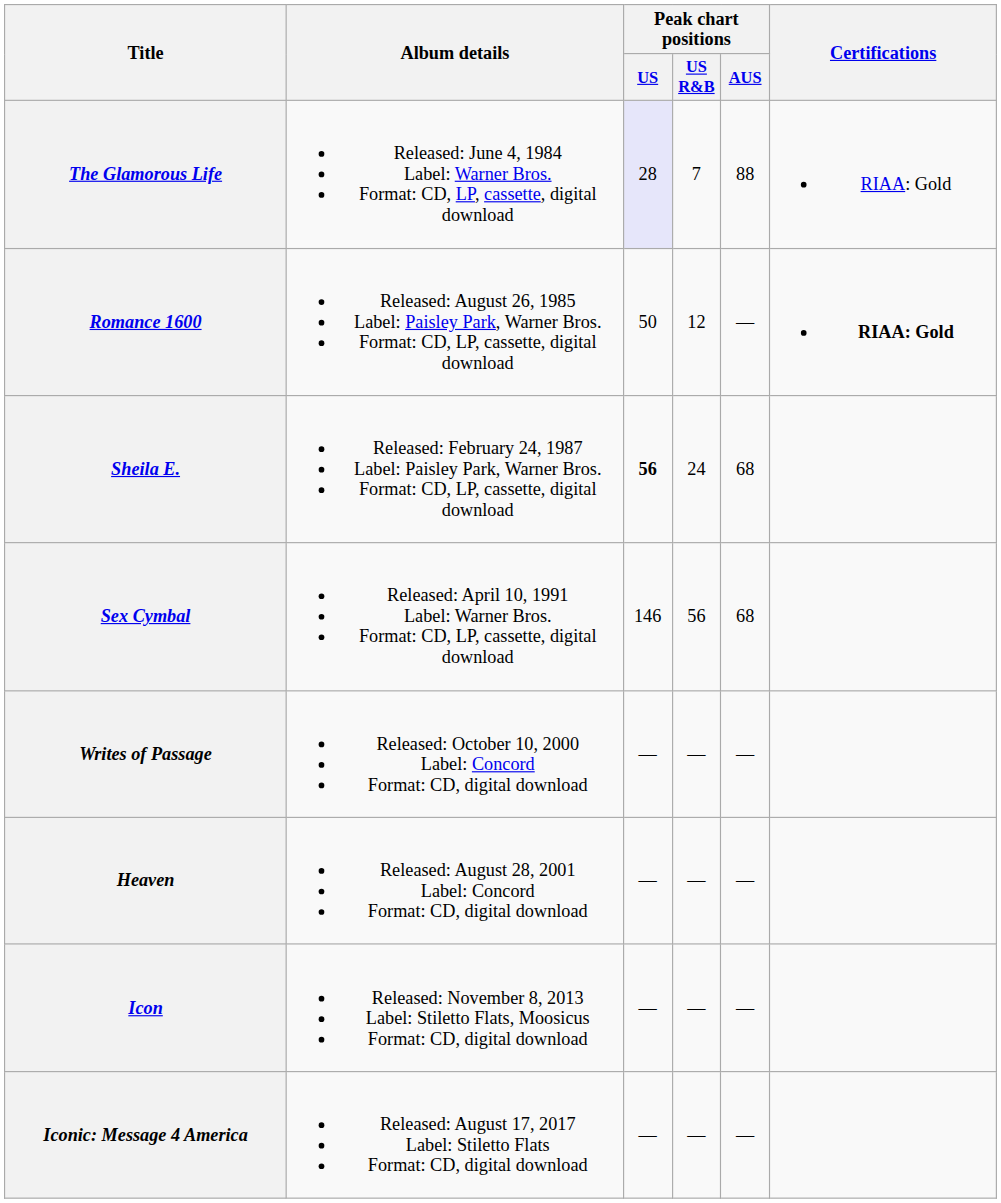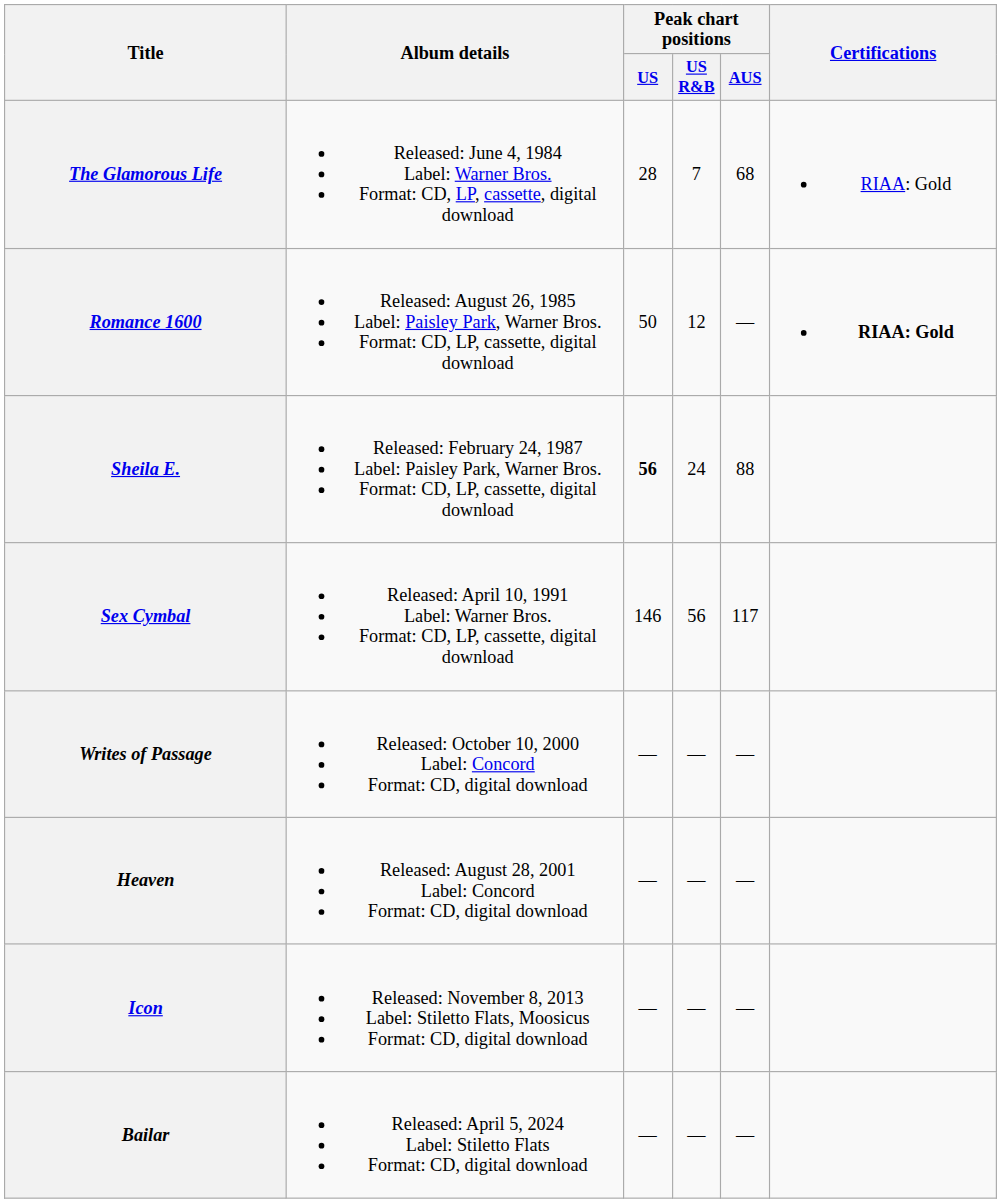The Glamorous Life | Peak chart positions / US: lavender background -> no background
The Glamorous Life | Peak chart positions / AUS: 88 -> 68
Sheila E. | Peak chart positions / AUS: 68 -> 88
Sex Cymbal | Peak chart positions / AUS: 68 -> 117
- row: Iconic: Message 4 America | Released: August 17, 2017 Label: Stiletto Flats Format: CD, digital download | — | — | —
+ row: Bailar | Released: April 5, 2024 Label: Stiletto Flats Format: CD, digital download | — | — | —
